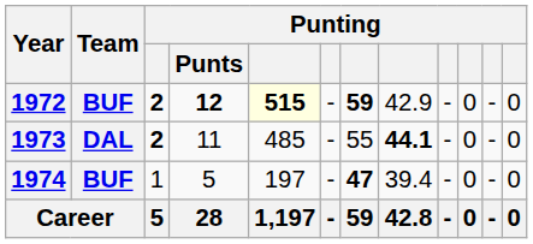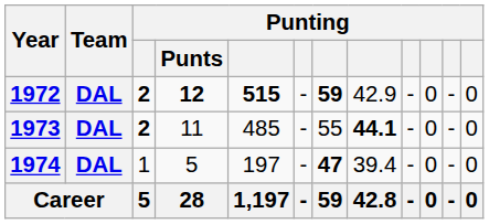1972 | Team: BUF -> DAL
1972 | column 5: lightyellow background -> no background
1974 | Team: BUF -> DAL
